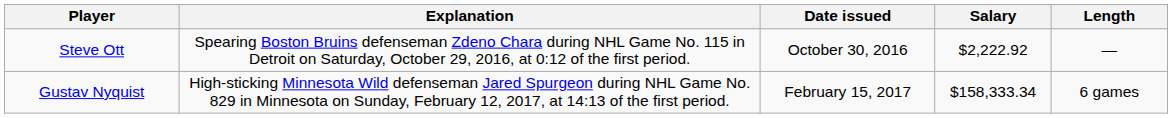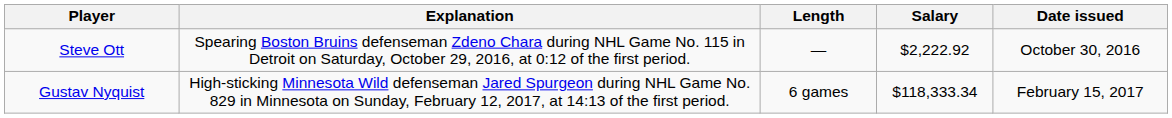columns swapped: Length <-> Date issued
Gustav Nyquist | Salary: $158,333.34 -> $118,333.34
